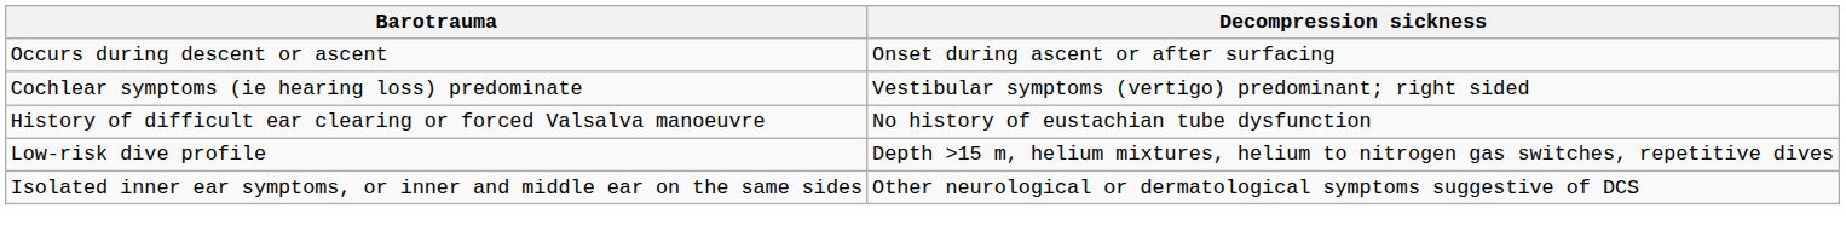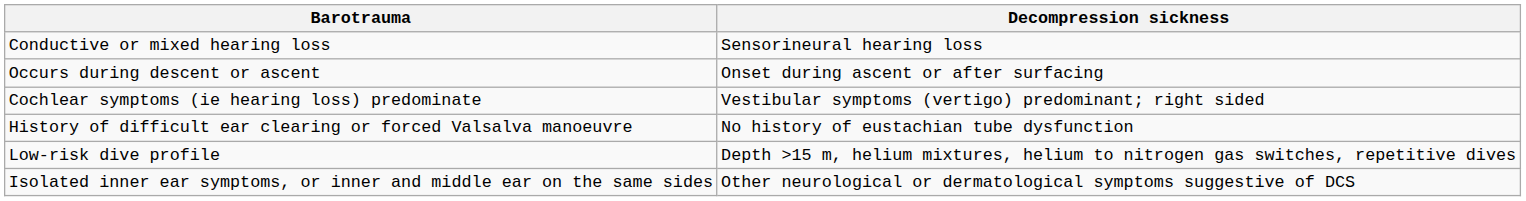+ row: Conductive or mixed hearing loss | Sensorineural hearing loss
